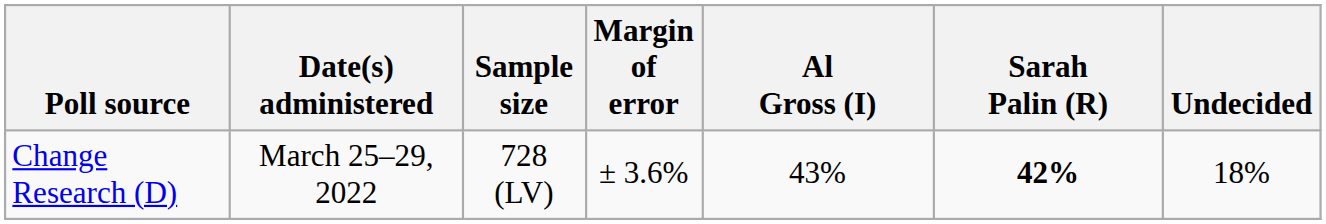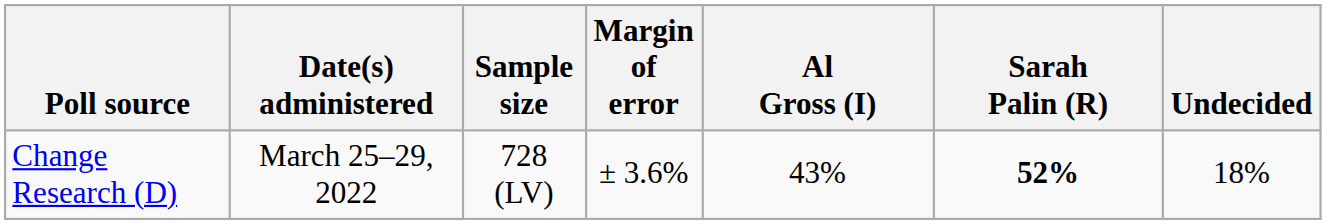Change Research (D) | Sarah Palin (R): 42% -> 52%
